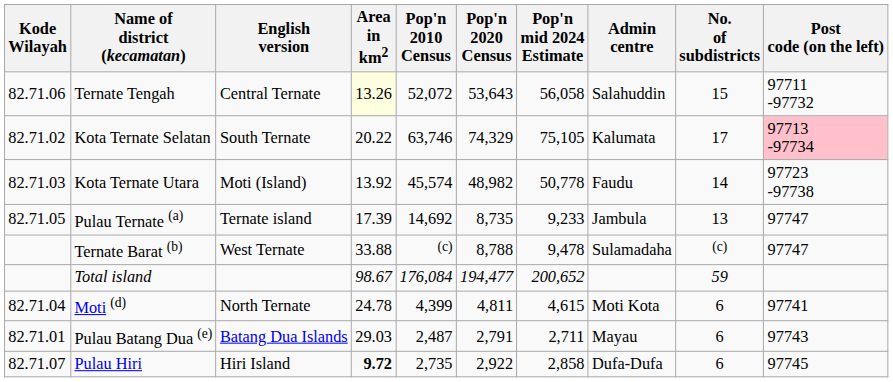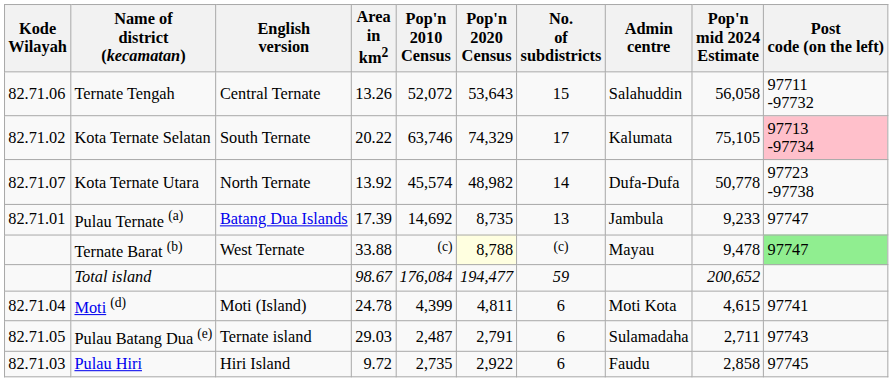columns swapped: Pop'n mid 2024 Estimate <-> No. of subdistricts
Ternate Tengah | Area in km2: lightyellow background -> no background
Kota Ternate Utara | Kode Wilayah: 82.71.03 -> 82.71.07
Kota Ternate Utara | English version: Moti (Island) -> North Ternate
Kota Ternate Utara | Admin centre: Faudu -> Dufa-Dufa
Pulau Ternate (a) | Kode Wilayah: 82.71.05 -> 82.71.01
Pulau Ternate (a) | English version: Ternate island -> Batang Dua Islands
Ternate Barat (b) | Pop'n 2020 Census: no background -> lightyellow background
Ternate Barat (b) | Admin centre: Sulamadaha -> Mayau
Ternate Barat (b) | Post code (on the left): no background -> lightgreen background
Moti (d) | English version: North Ternate -> Moti (Island)
Pulau Batang Dua (e) | Kode Wilayah: 82.71.01 -> 82.71.05
Pulau Batang Dua (e) | English version: Batang Dua Islands -> Ternate island
Pulau Batang Dua (e) | Admin centre: Mayau -> Sulamadaha
Pulau Hiri | Kode Wilayah: 82.71.07 -> 82.71.03
Pulau Hiri | Area in km2: bold -> normal
Pulau Hiri | Admin centre: Dufa-Dufa -> Faudu
